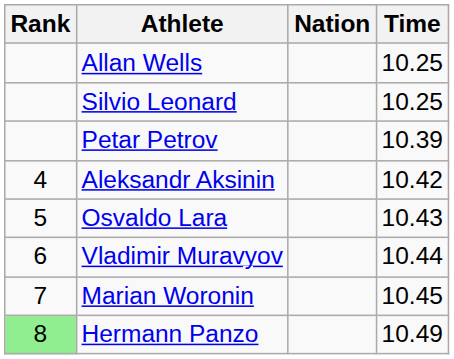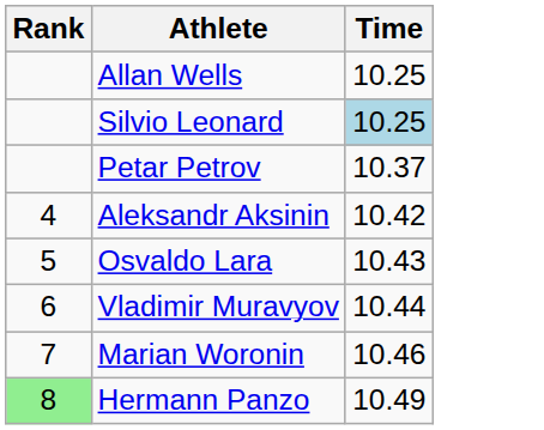- column: Nation
Silvio Leonard | Time: no background -> lightblue background
Petar Petrov | Time: 10.39 -> 10.37
Marian Woronin | Time: 10.45 -> 10.46
